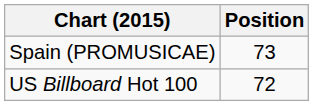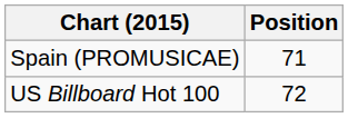Spain (PROMUSICAE) | Position: 73 -> 71
